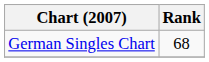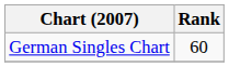German Singles Chart | Rank: 68 -> 60
